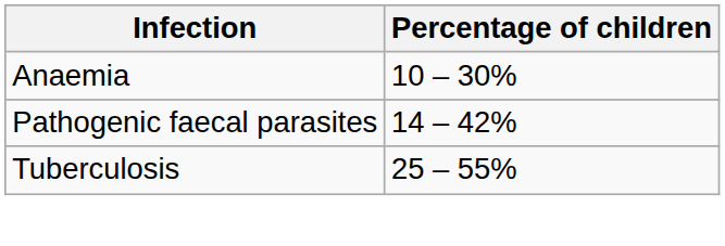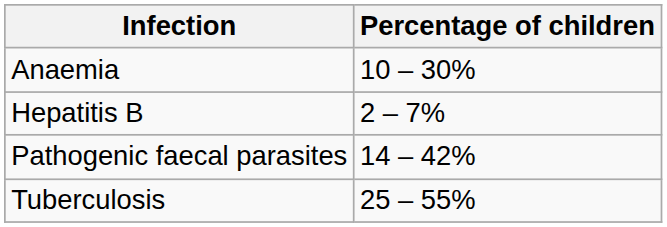+ row: Hepatitis B | 2 – 7%
